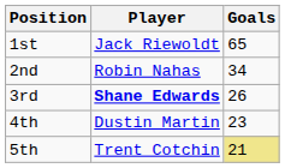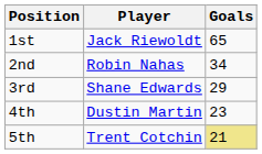3rd | Player: bold -> normal
3rd | Goals: 26 -> 29
